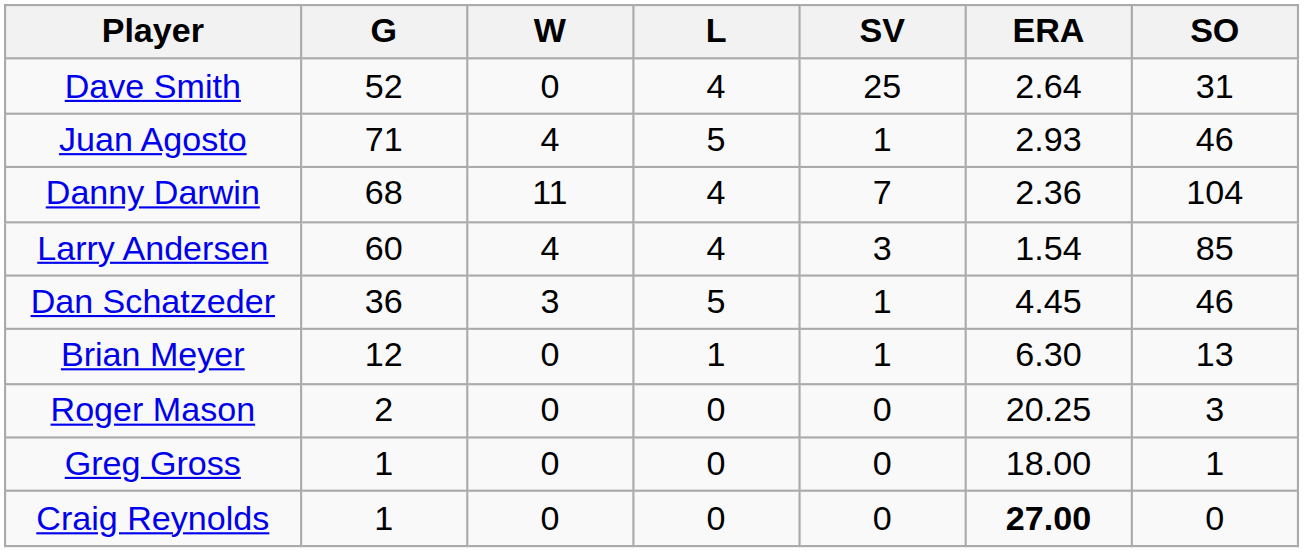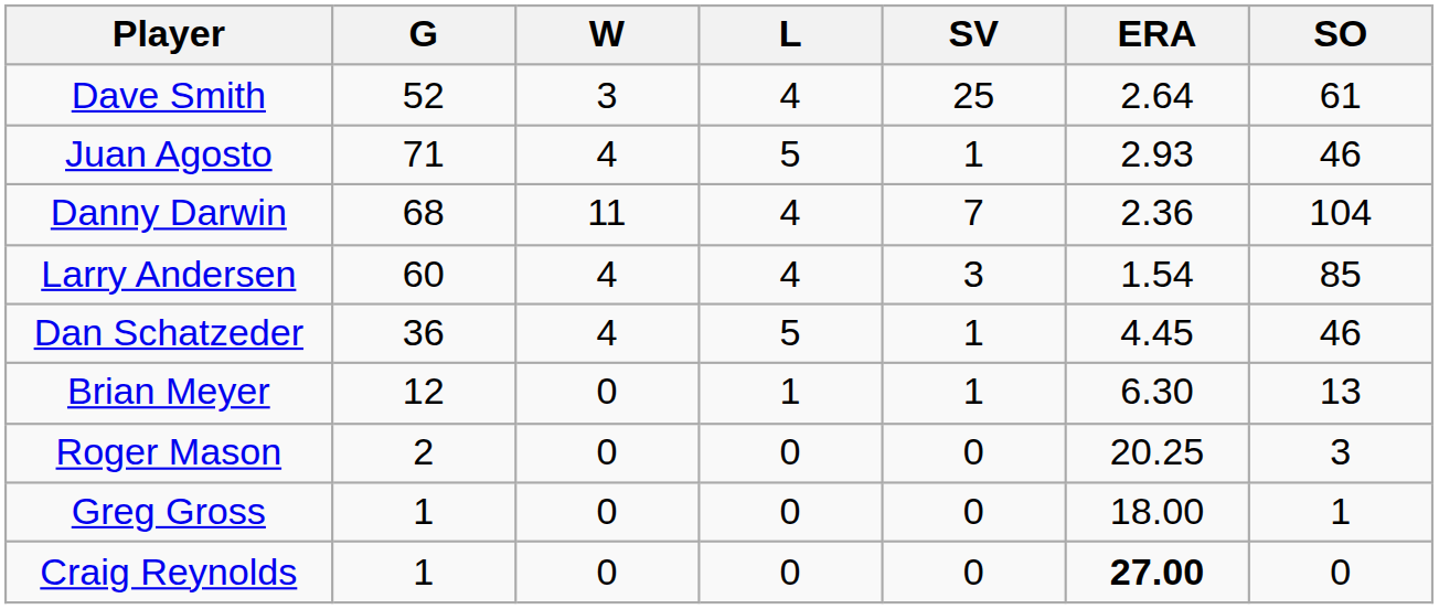Dave Smith | W: 0 -> 3
Dave Smith | SO: 31 -> 61
Dan Schatzeder | W: 3 -> 4
